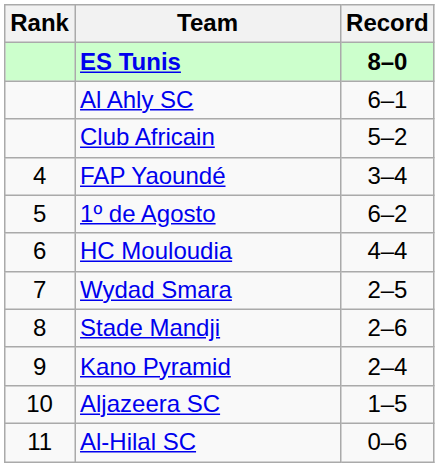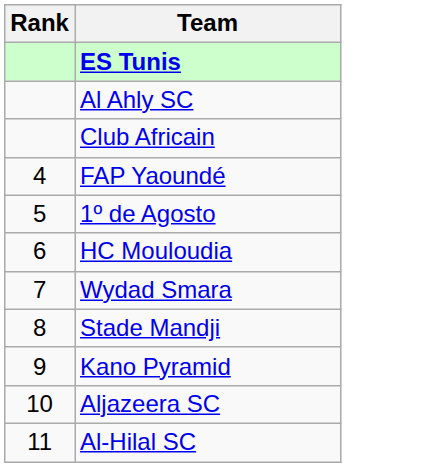- column: Record | 8–0 | 6–1 | 5–2 | 3–4 | 6–2 | 4–4 | 2–5 | 2–6 | 2–4 | 1–5 | 0–6
